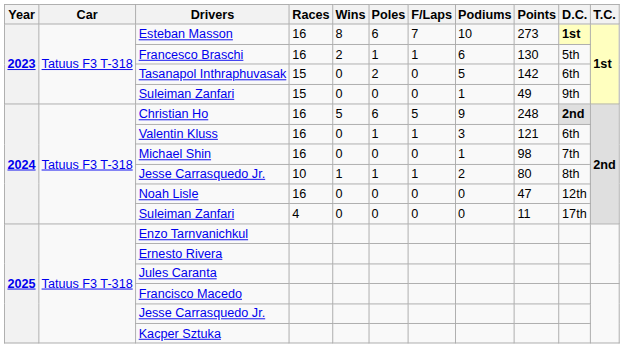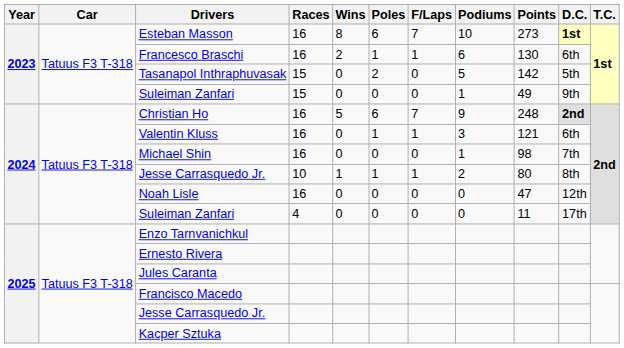Francesco Braschi | D.C.: 5th -> 6th
Tasanapol Inthraphuvasak | D.C.: 6th -> 5th
Christian Ho | F/Laps: 5 -> 7
